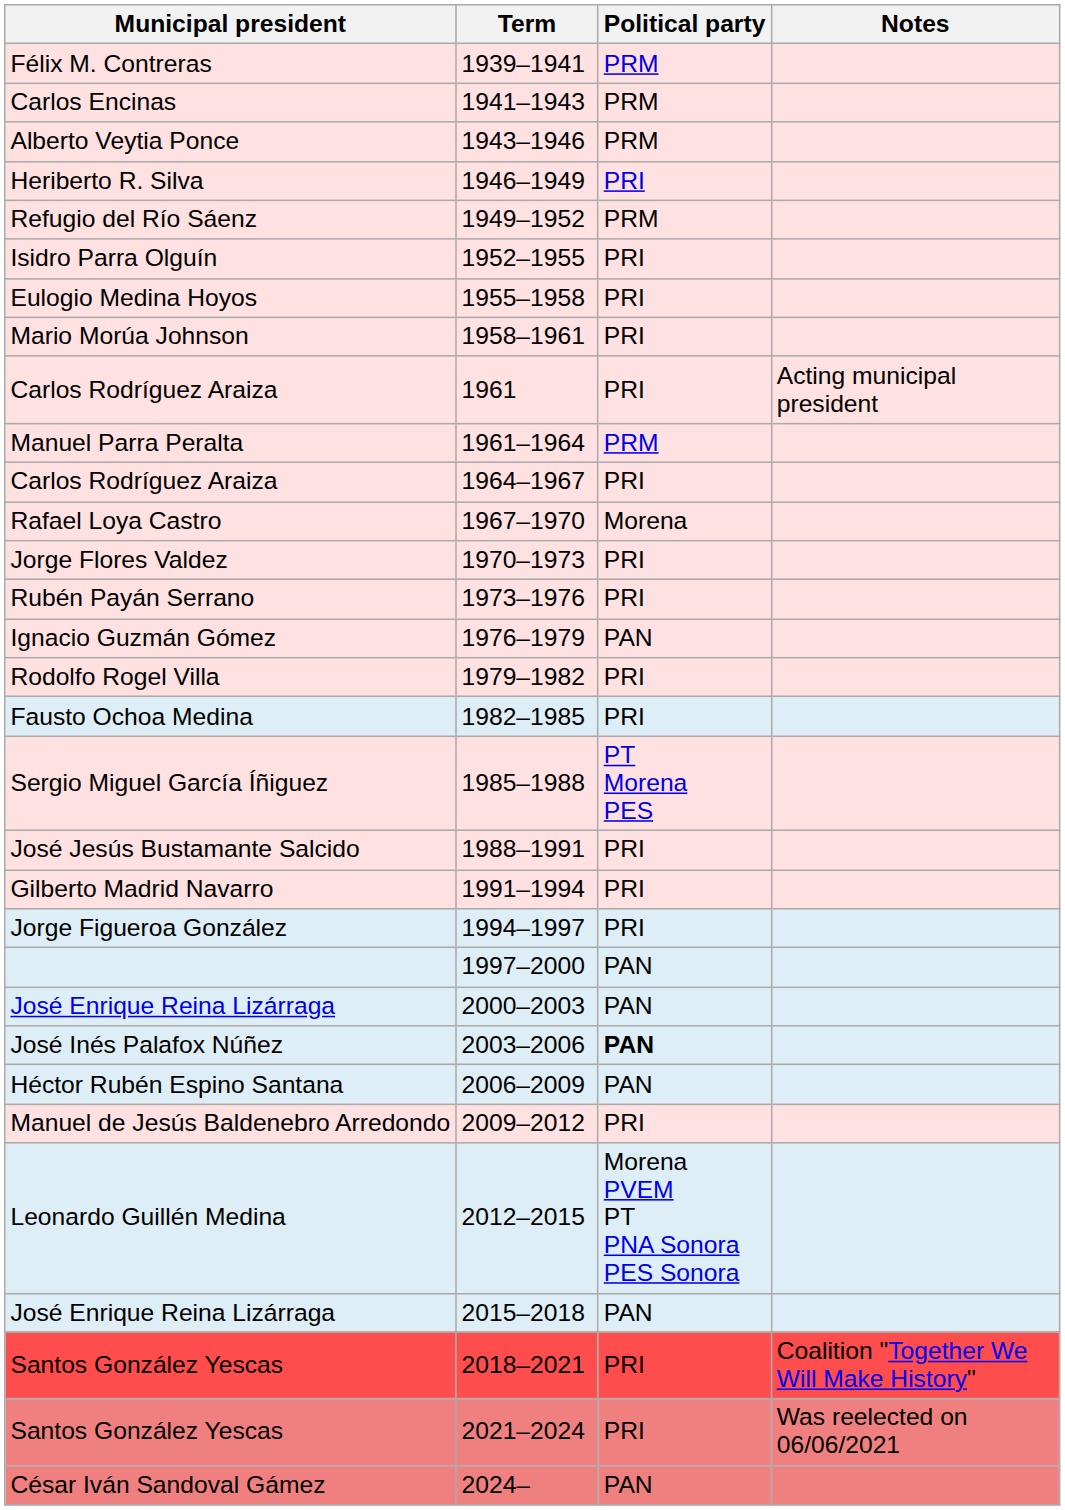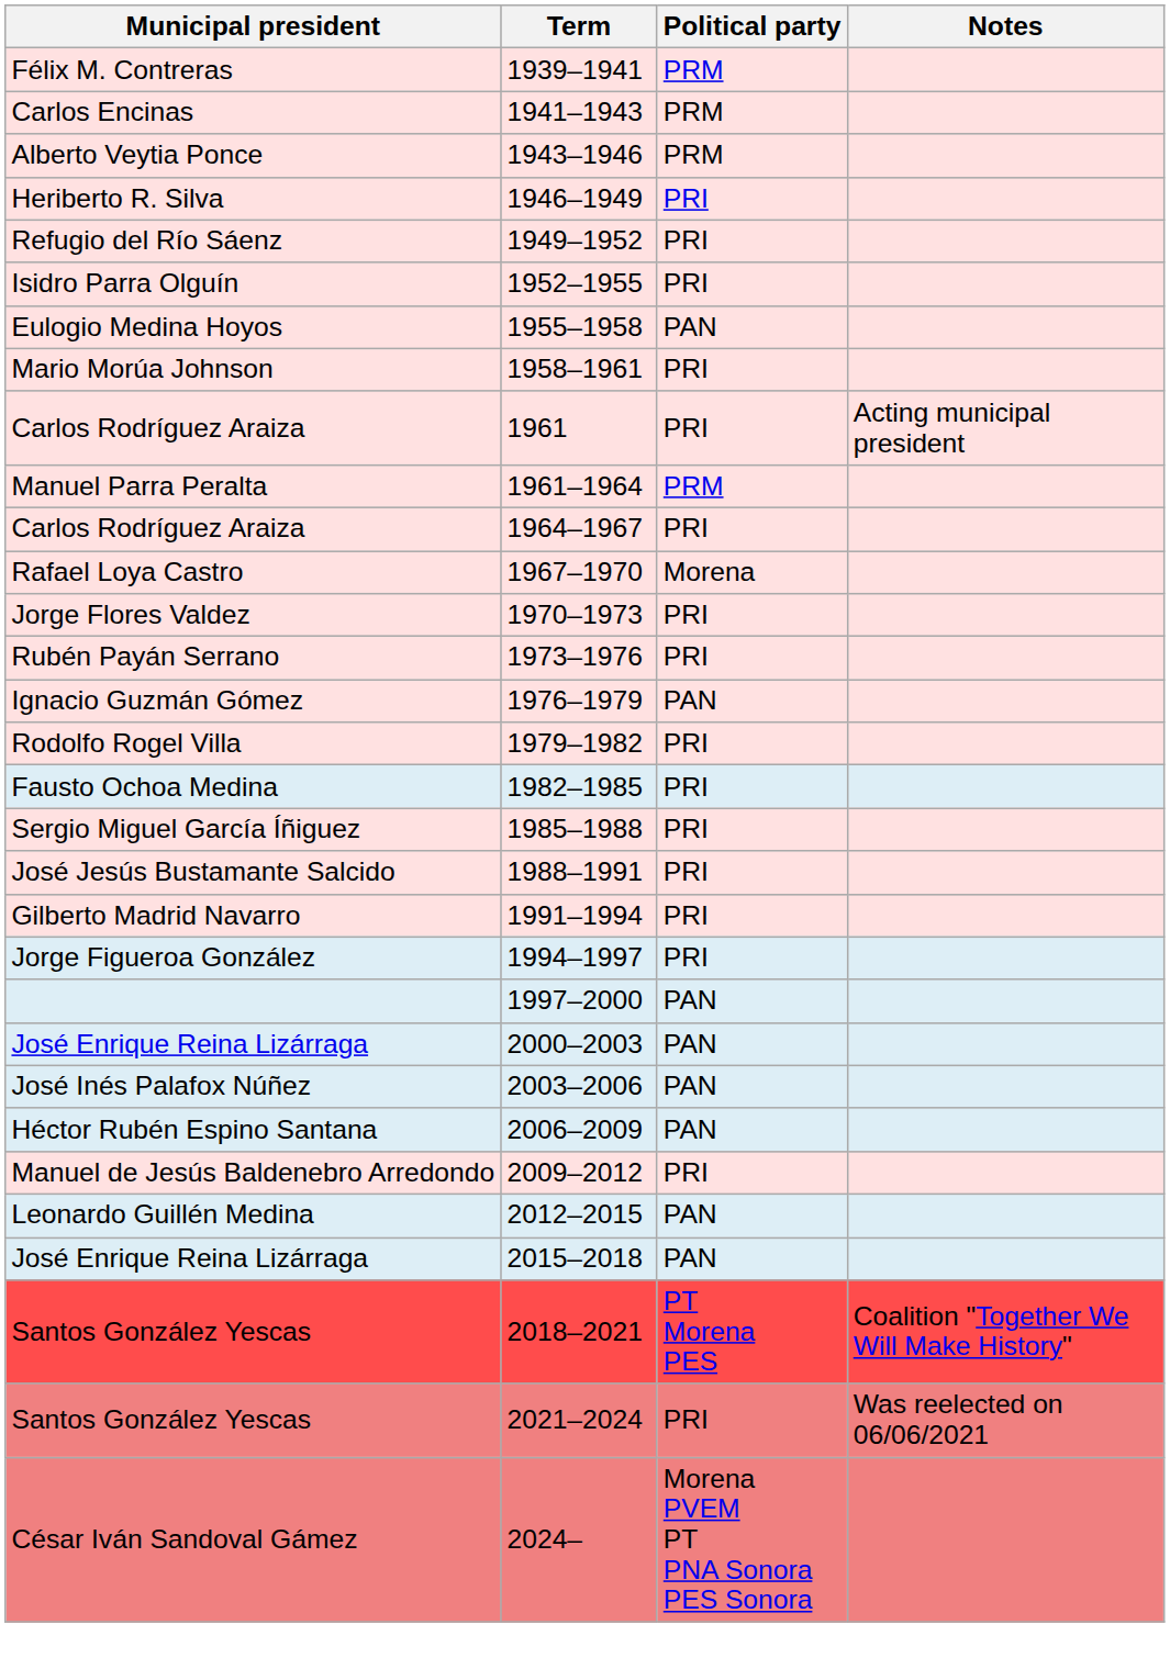Refugio del Río Sáenz | Political party: PRM -> PRI
Eulogio Medina Hoyos | Political party: PRI -> PAN
Sergio Miguel García Íñiguez | Political party: PT Morena PES -> PRI
José Inés Palafox Núñez | Political party: bold -> normal
Leonardo Guillén Medina | Political party: Morena PVEM PT PNA Sonora PES Sonora -> PAN
Santos González Yescas / 2018–2021 | Political party: PRI -> PT Morena PES
César Iván Sandoval Gámez | Political party: PAN -> Morena PVEM PT PNA Sonora PES Sonora
